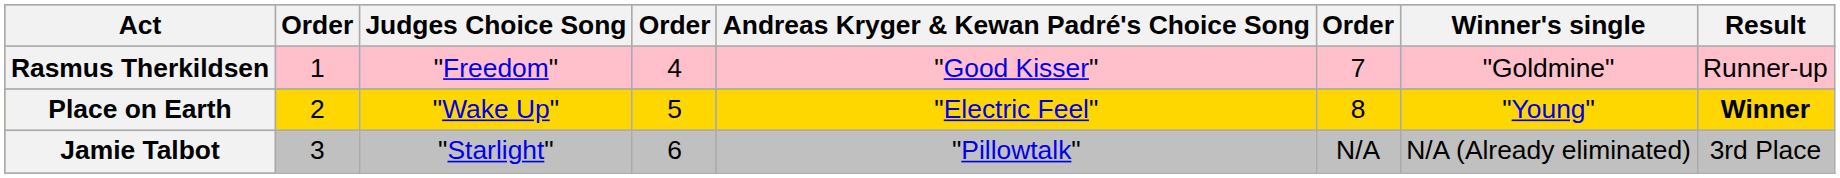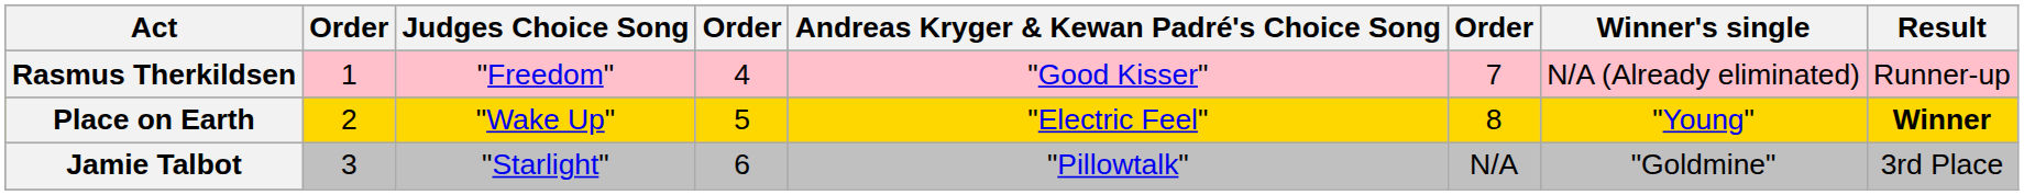Rasmus Therkildsen | Winner's single: "Goldmine" -> N/A (Already eliminated)
Jamie Talbot | Winner's single: N/A (Already eliminated) -> "Goldmine"
